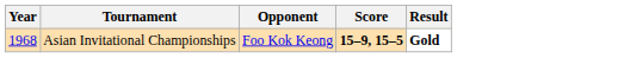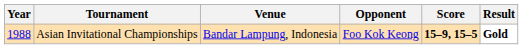+ column: Venue | Bandar Lampung, Indonesia
Asian Invitational Championships | Year: 1968 -> 1988
